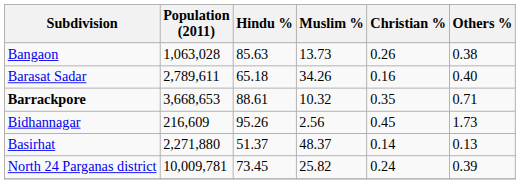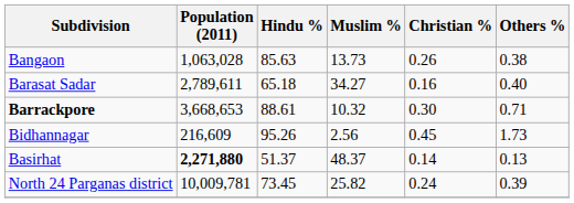Barasat Sadar | Muslim %: 34.26 -> 34.27
Barrackpore | Christian %: 0.35 -> 0.30
Basirhat | Population (2011): normal -> bold
